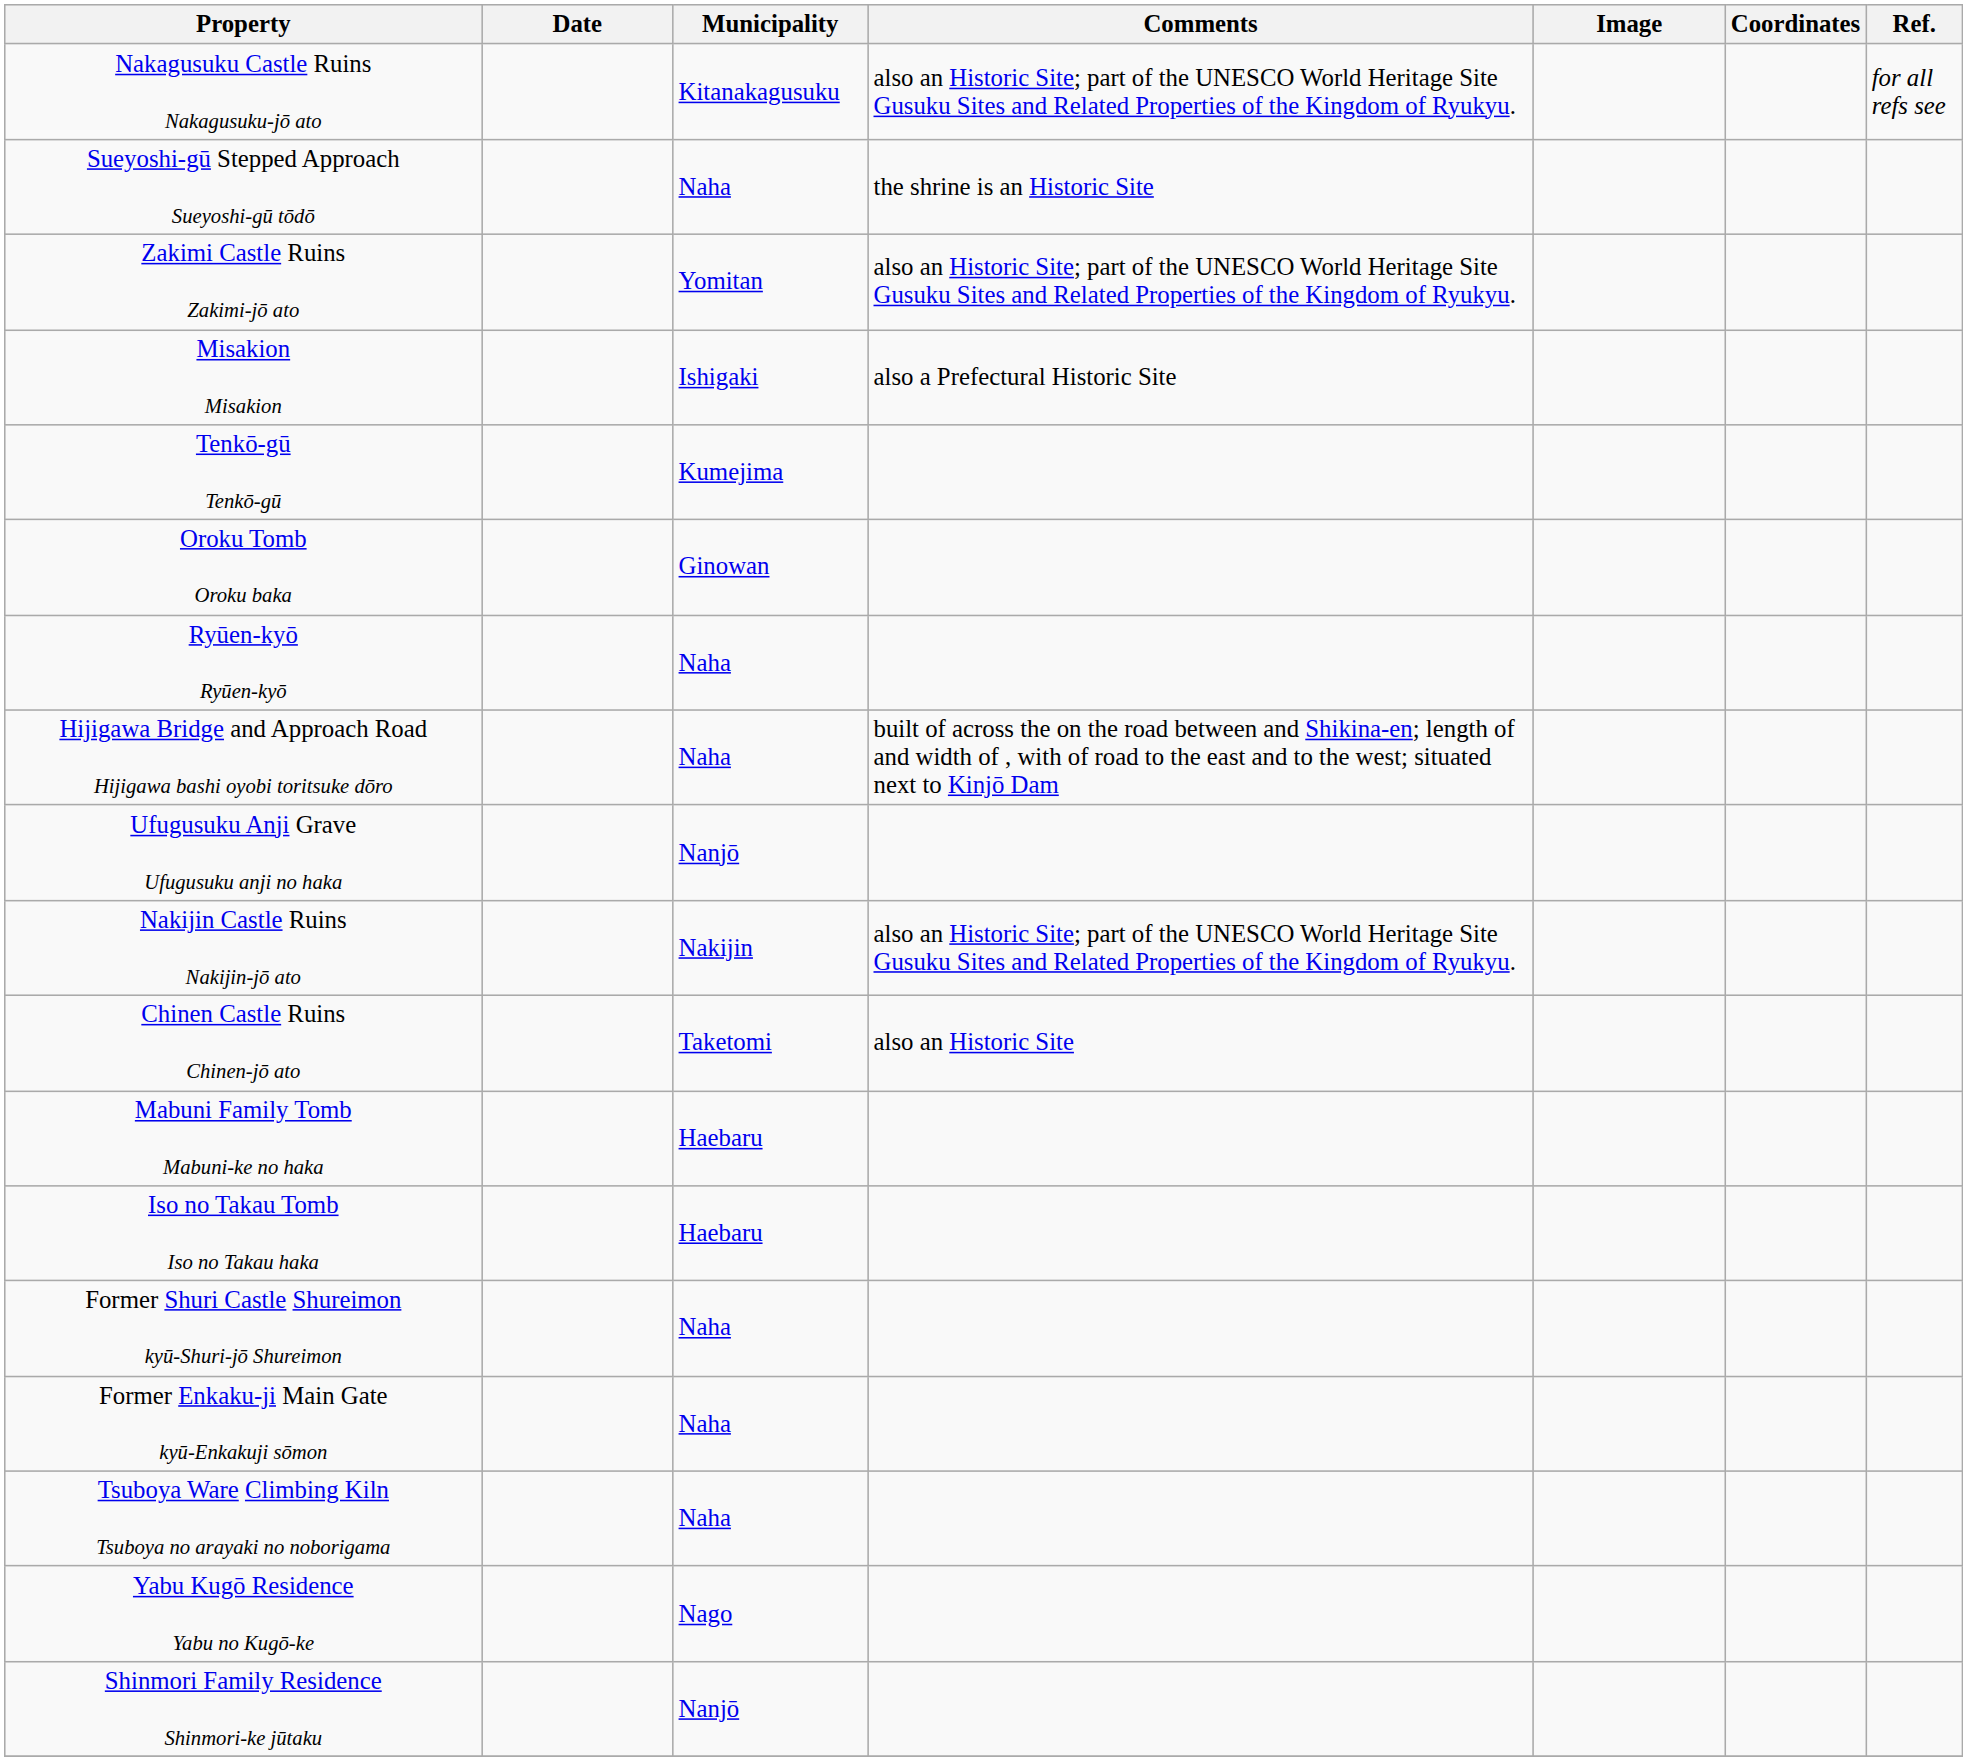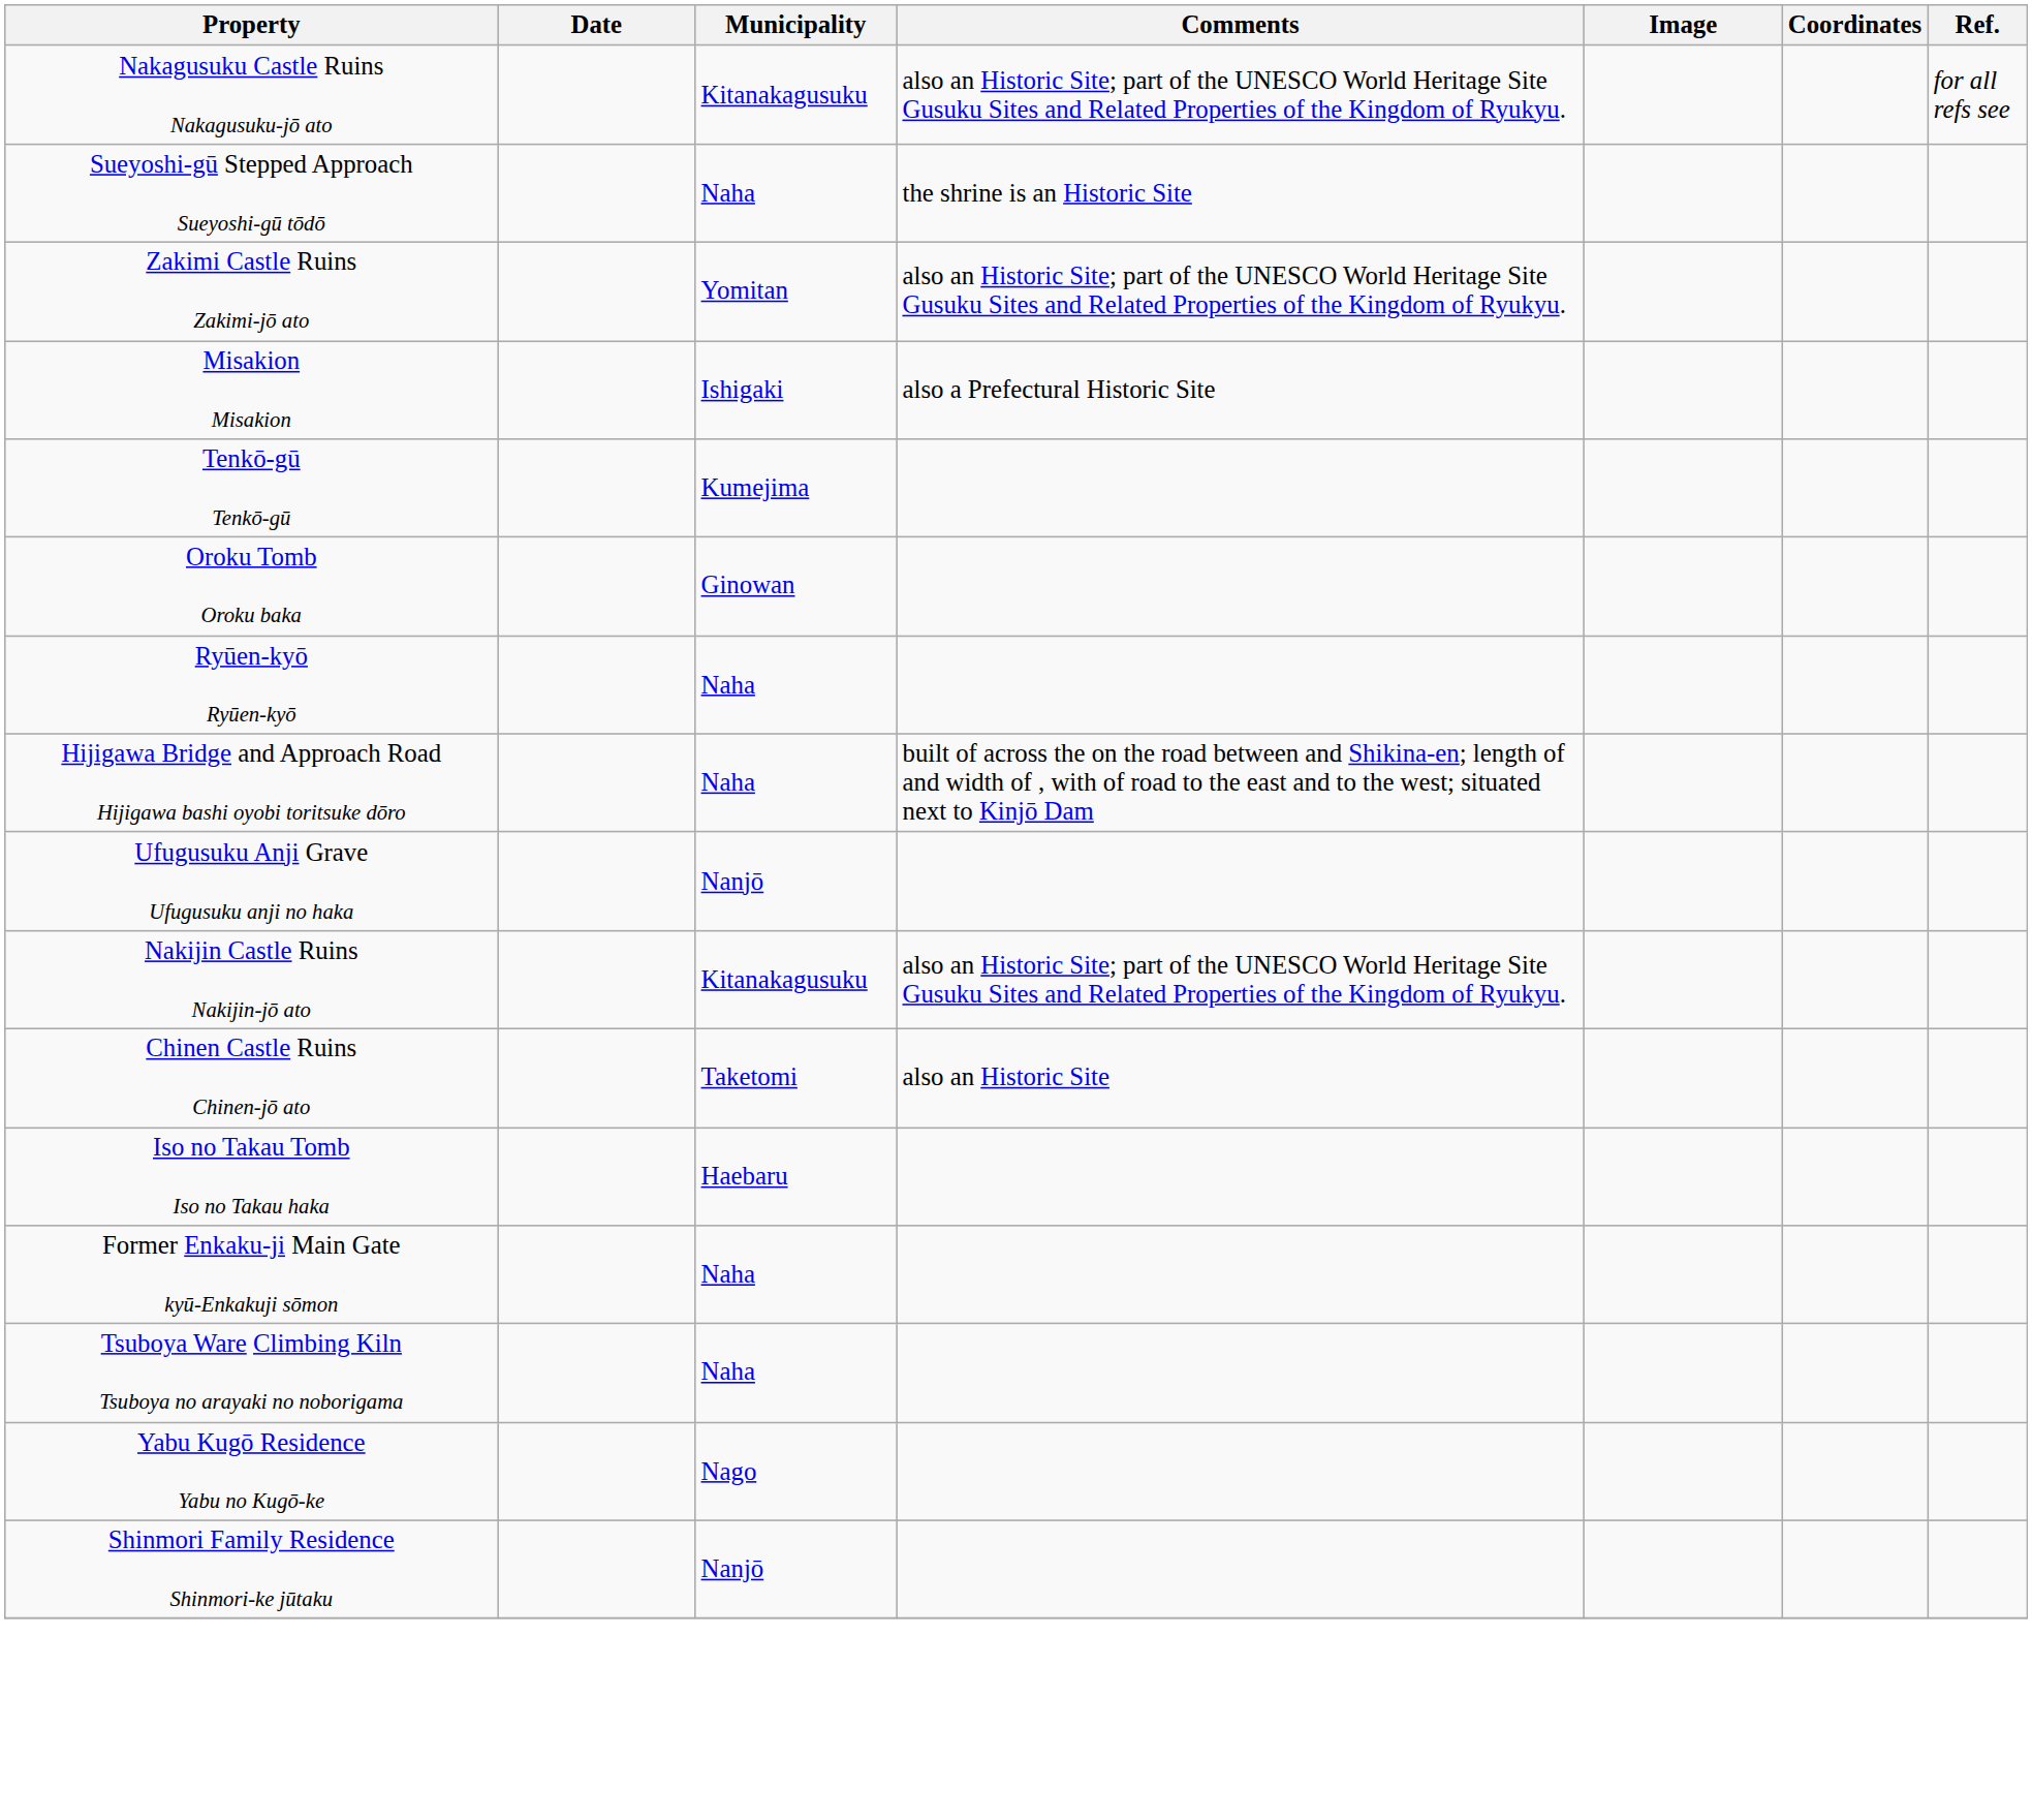Nakijin Castle Ruins Nakijin-jō ato | Municipality: Nakijin -> Kitanakagusuku
- row: Mabuni Family Tomb Mabuni-ke no haka | Haebaru
- row: Former Shuri Castle Shureimon kyū-Shuri-jō Shureimon | Naha
